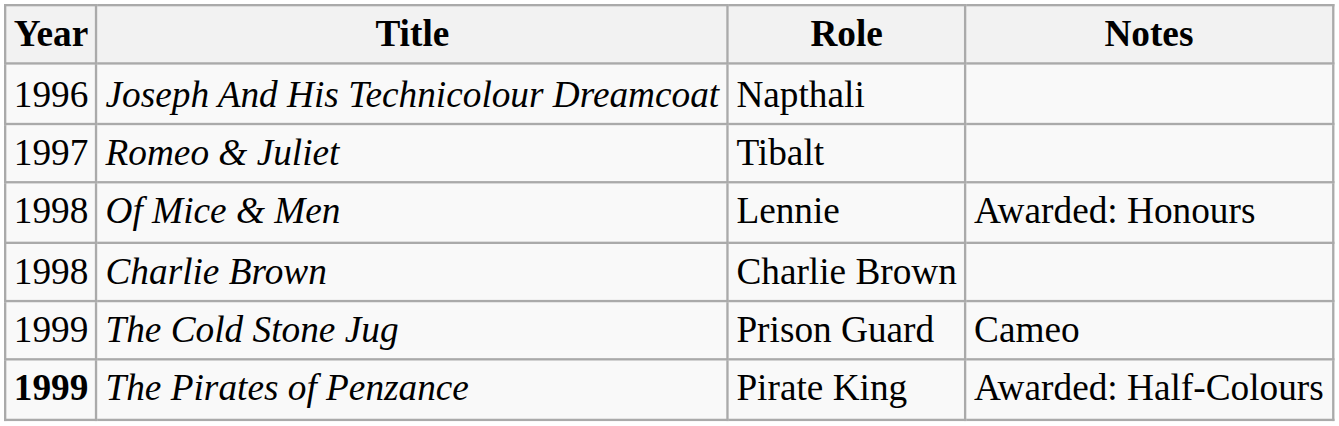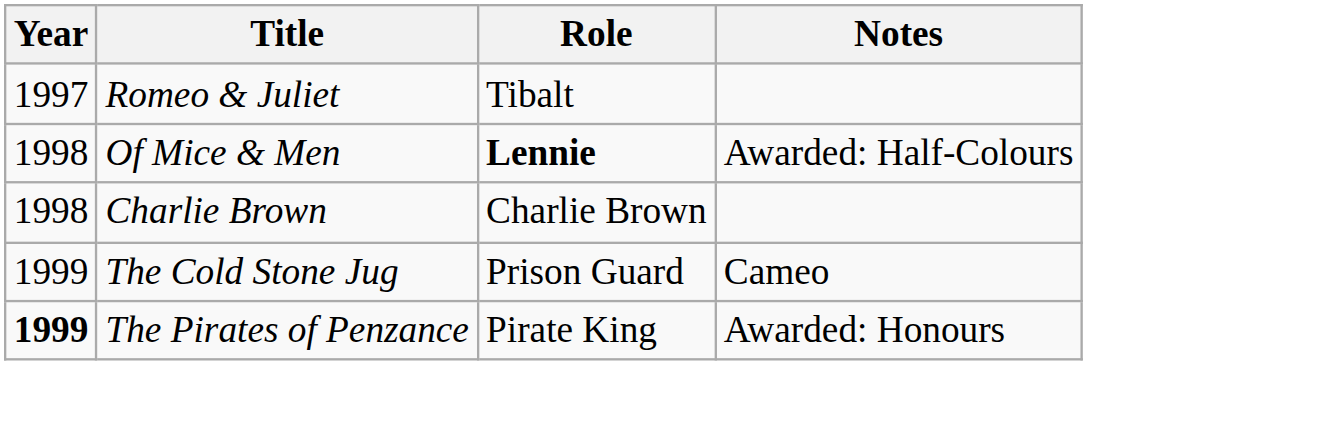- row: 1996 | Joseph And His Technicolour Dreamcoat | Napthali
Of Mice & Men | Role: normal -> bold
Of Mice & Men | Notes: Awarded: Honours -> Awarded: Half-Colours
The Pirates of Penzance | Notes: Awarded: Half-Colours -> Awarded: Honours
